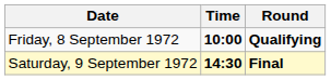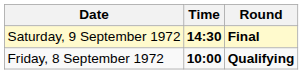rows swapped: Friday, 8 September 1972 <-> Saturday, 9 September 1972
